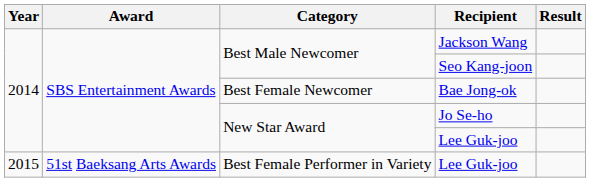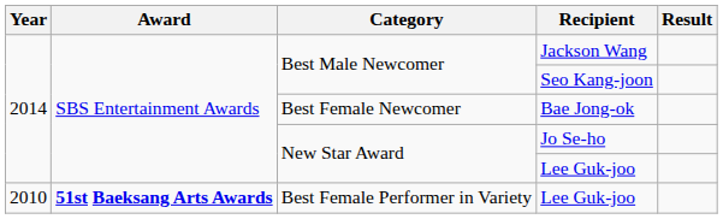Best Female Performer in Variety / Lee Guk-joo | Year: 2015 -> 2010
Best Female Performer in Variety / Lee Guk-joo | Award: normal -> bold
